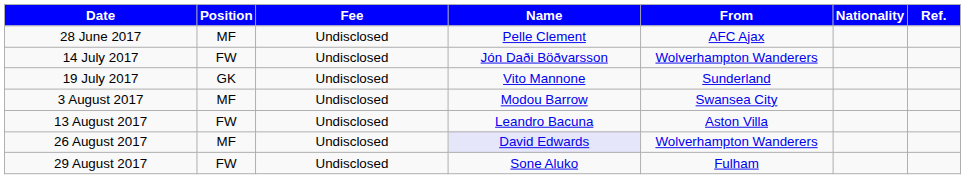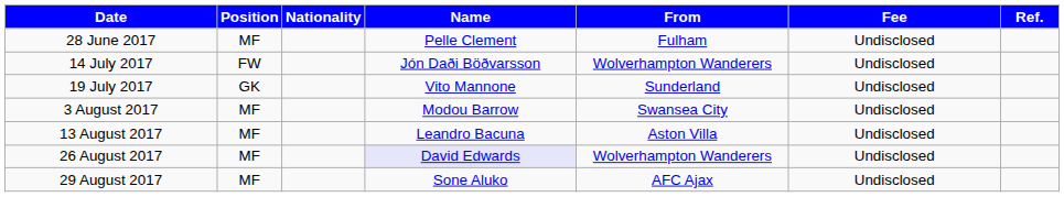columns swapped: Nationality <-> Fee
28 June 2017 | From: AFC Ajax -> Fulham
13 August 2017 | Position: FW -> MF
29 August 2017 | Position: FW -> MF
29 August 2017 | From: Fulham -> AFC Ajax
